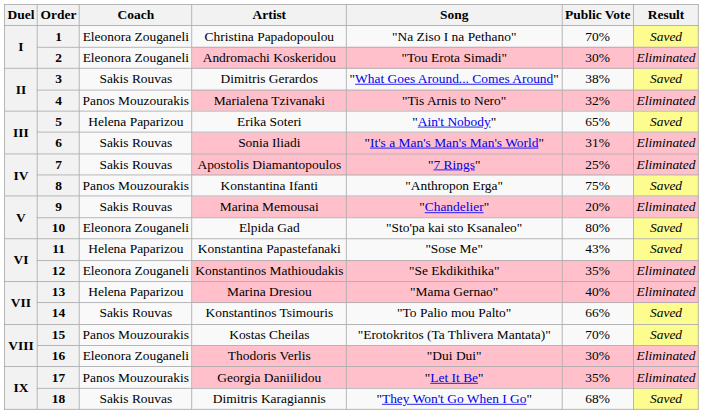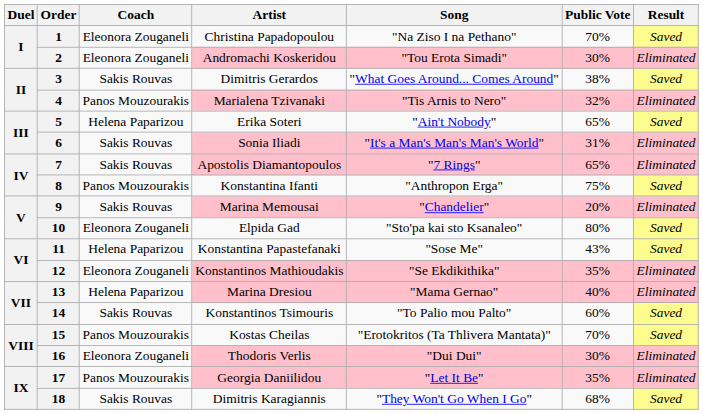7 | Public Vote: 25% -> 65%
14 | Public Vote: 66% -> 60%
